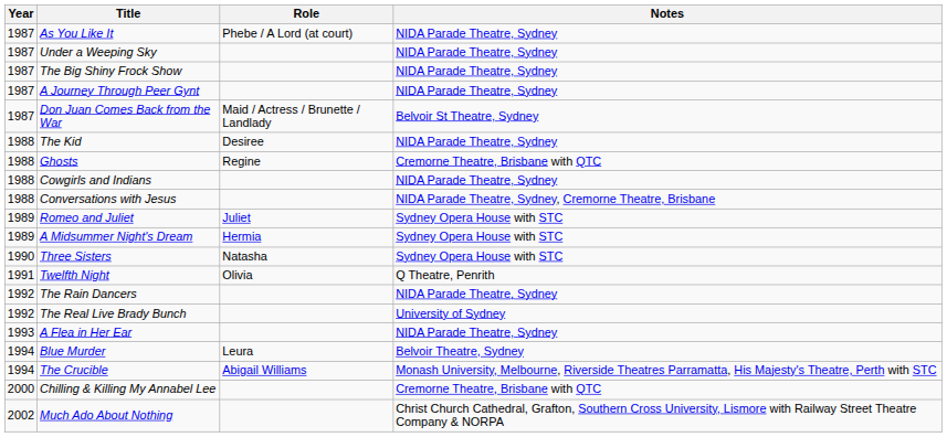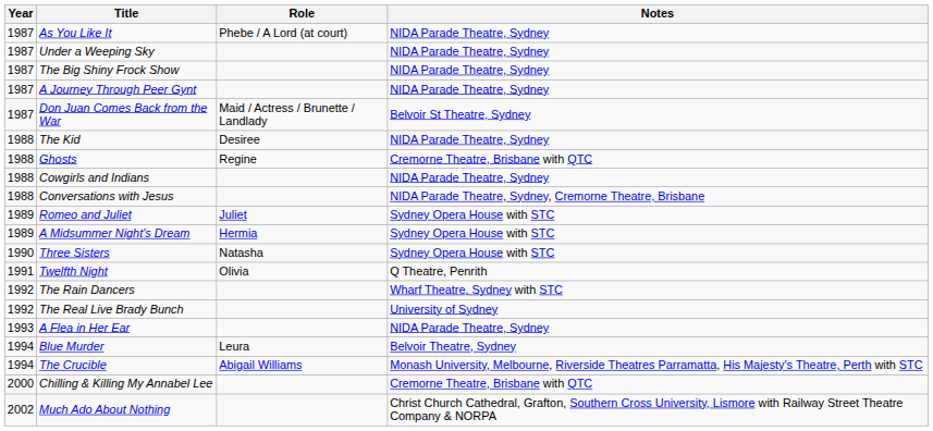The Rain Dancers | Notes: NIDA Parade Theatre, Sydney -> Wharf Theatre, Sydney with STC
